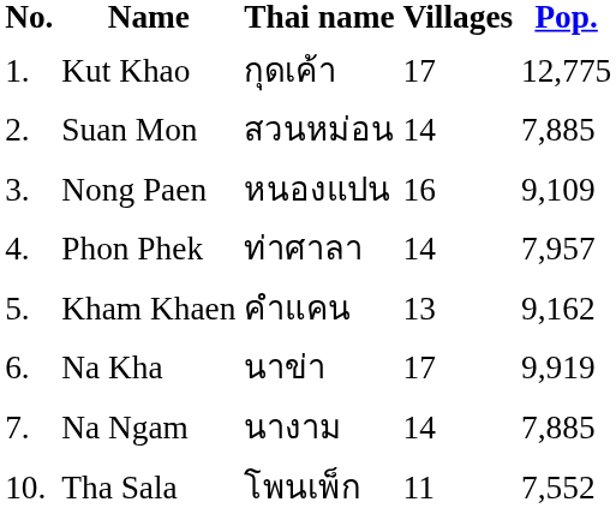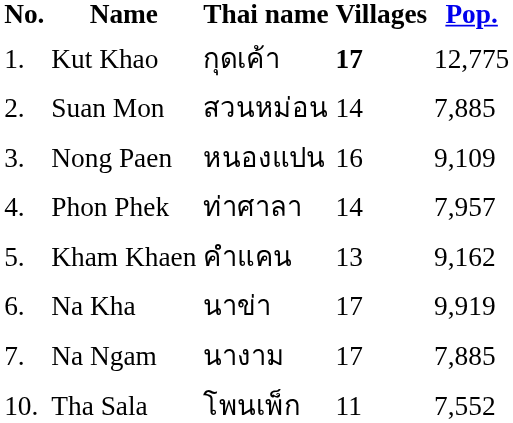Kut Khao | Villages: normal -> bold
Na Ngam | Villages: 14 -> 17
